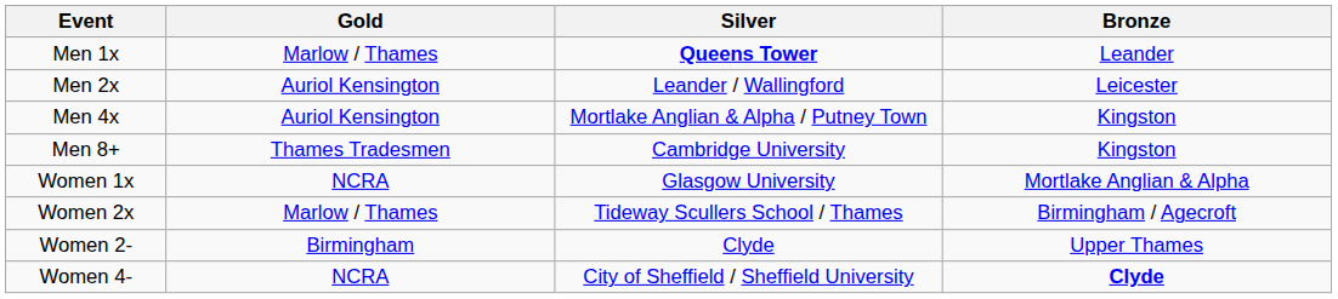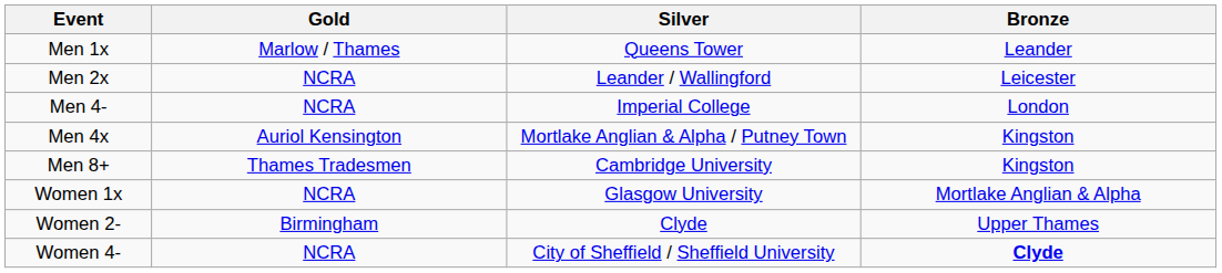Men 1x | Silver: bold -> normal
Men 2x | Gold: Auriol Kensington -> NCRA
+ row: Men 4- | NCRA | Imperial College | London
- row: Women 2x | Marlow / Thames | Tideway Scullers School / Thames | Birmingham / Agecroft
